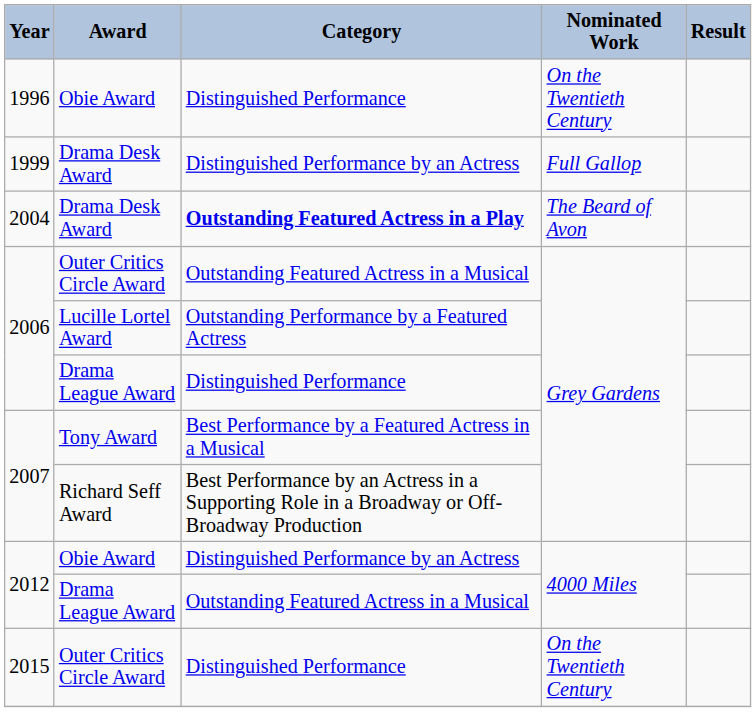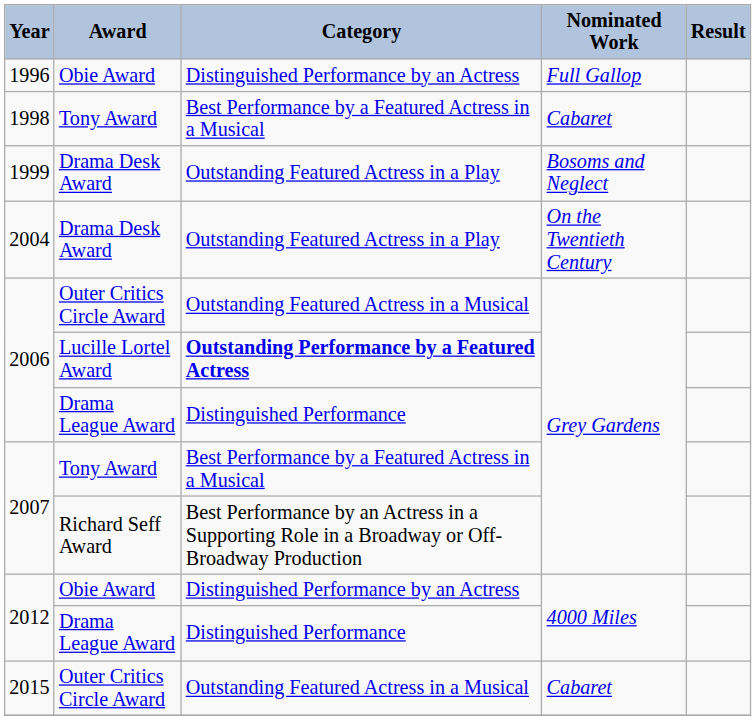1996 | Category: Distinguished Performance -> Distinguished Performance by an Actress
1996 | Nominated Work: On the Twentieth Century -> Full Gallop
+ row: 1998 | Tony Award | Best Performance by a Featured Actress in a Musical | Cabaret
1999 | Category: Distinguished Performance by an Actress -> Outstanding Featured Actress in a Play
1999 | Nominated Work: Full Gallop -> Bosoms and Neglect
2004 | Category: bold -> normal
2004 | Nominated Work: The Beard of Avon -> On the Twentieth Century
2006 / Lucille Lortel Award | Category: normal -> bold
2012 / Drama League Award | Category: Outstanding Featured Actress in a Musical -> Distinguished Performance
2015 | Category: Distinguished Performance -> Outstanding Featured Actress in a Musical
2015 | Nominated Work: On the Twentieth Century -> Cabaret
